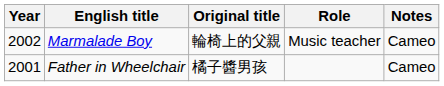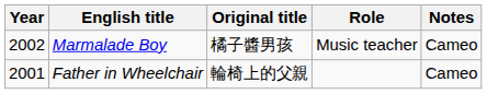Marmalade Boy | Original title: 輪椅上的父親 -> 橘子醬男孩
Father in Wheelchair | Original title: 橘子醬男孩 -> 輪椅上的父親
